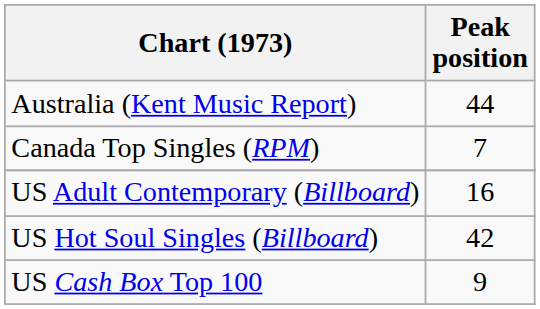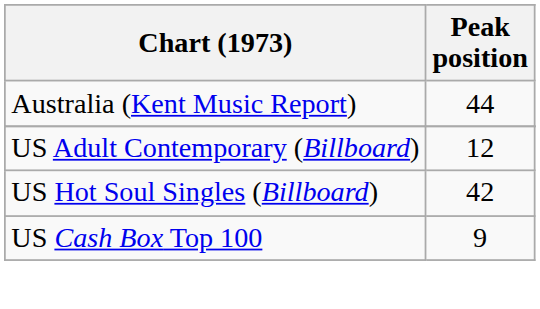- row: Canada Top Singles (RPM) | 7
US Adult Contemporary (Billboard) | Peak position: 16 -> 12
